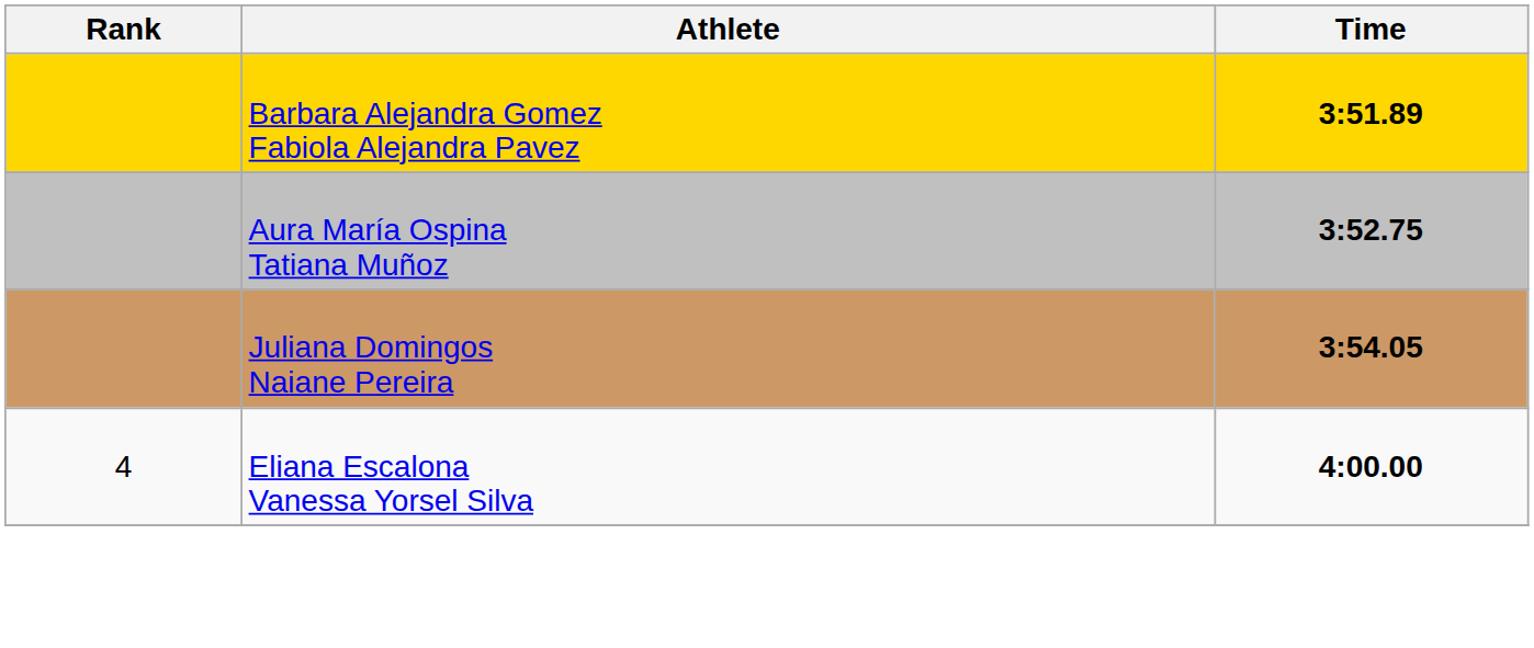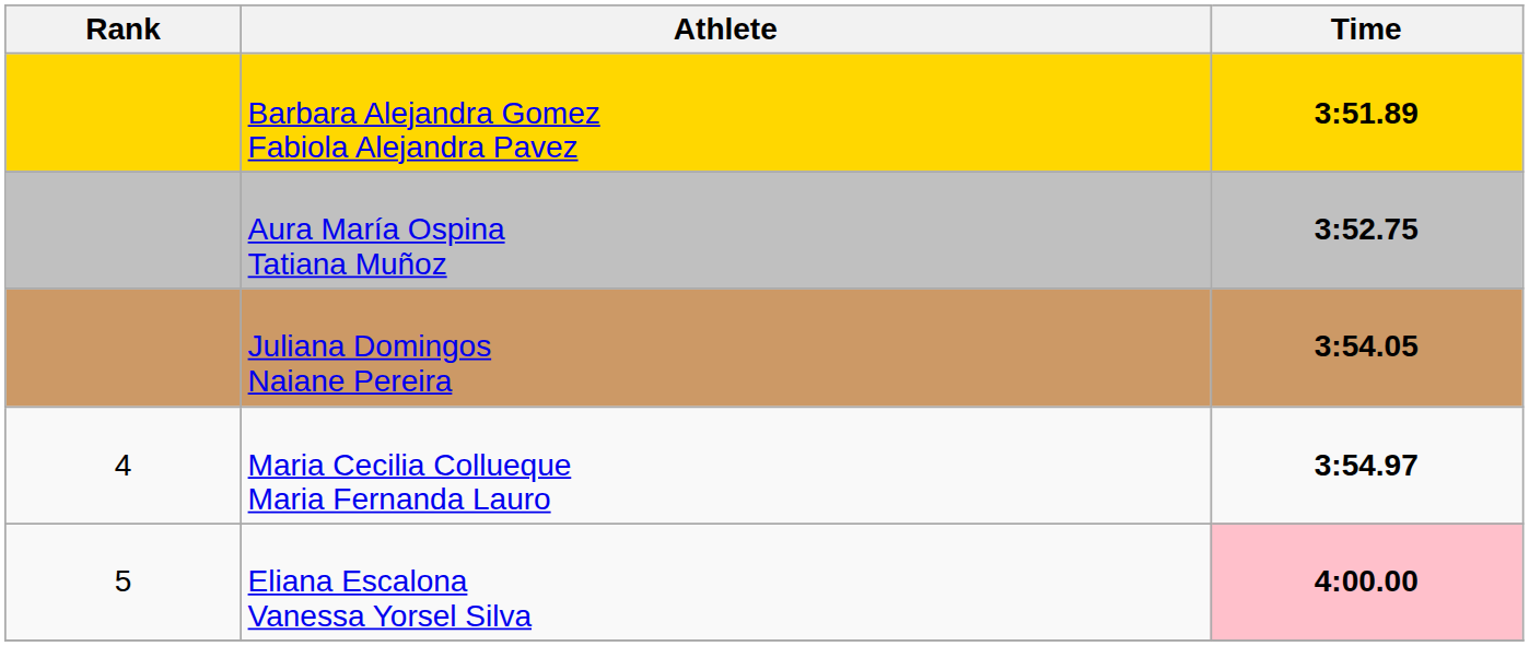+ row: 4 | Maria Cecilia Collueque Maria Fernanda Lauro | 3:54.97
Eliana Escalona Vanessa Yorsel Silva | Rank: 4 -> 5
Eliana Escalona Vanessa Yorsel Silva | Time: no background -> pink background
